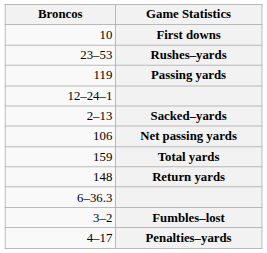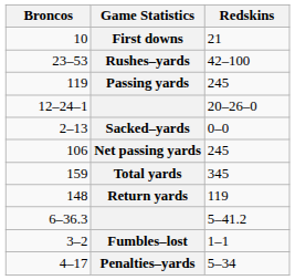+ column: Redskins | 21 | 42–100 | 245 | 20–26–0 | 0–0 | 245 | 345 | 119 | 5–41.2 | 1–1 | 5–34
